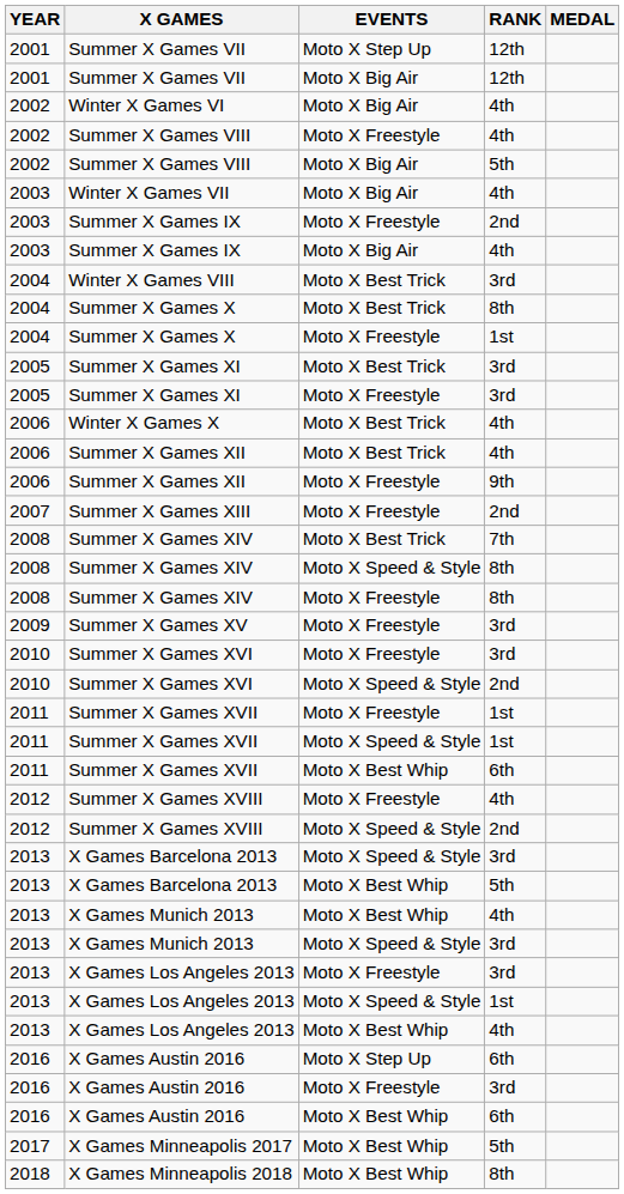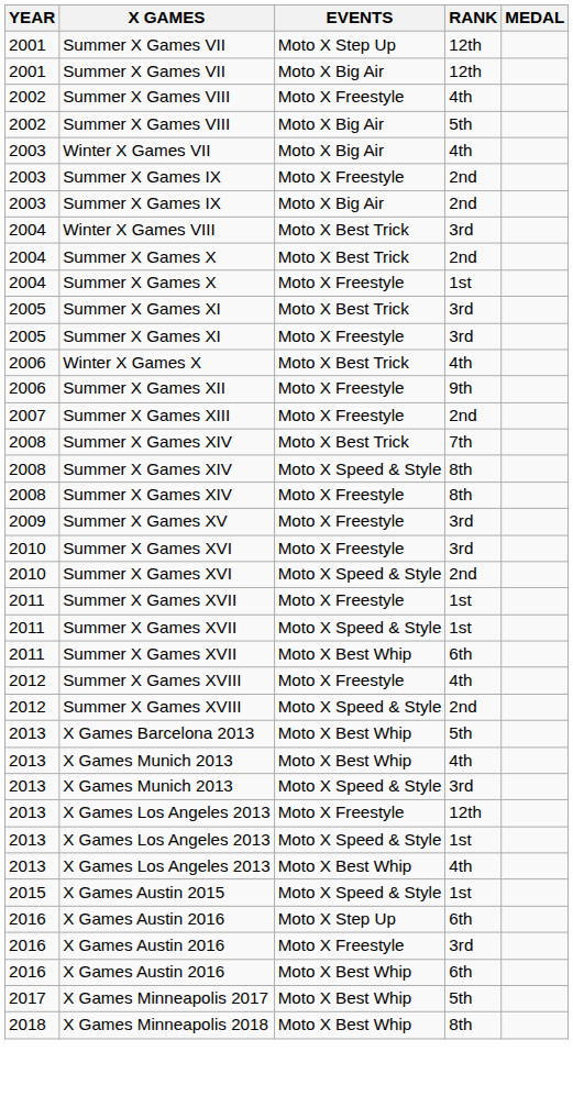- row: 2002 | Winter X Games VI | Moto X Big Air | 4th
Summer X Games IX / Moto X Big Air | RANK: 4th -> 2nd
Summer X Games X / Moto X Best Trick | RANK: 8th -> 2nd
- row: 2006 | Summer X Games XII | Moto X Best Trick | 4th
- row: 2013 | X Games Barcelona 2013 | Moto X Speed & Style | 3rd
X Games Los Angeles 2013 / Moto X Freestyle | RANK: 3rd -> 12th
+ row: 2015 | X Games Austin 2015 | Moto X Speed & Style | 1st
